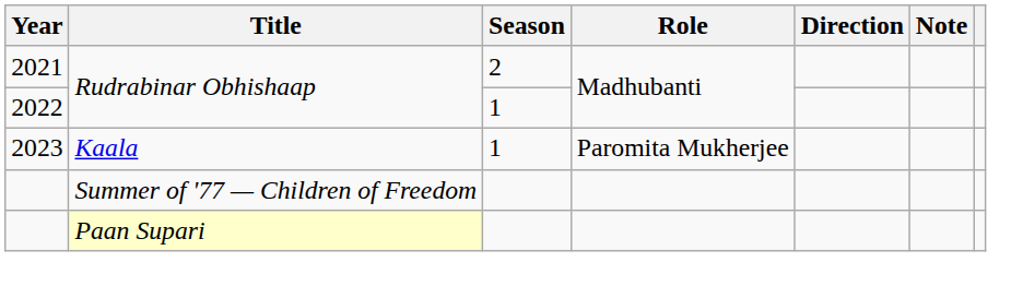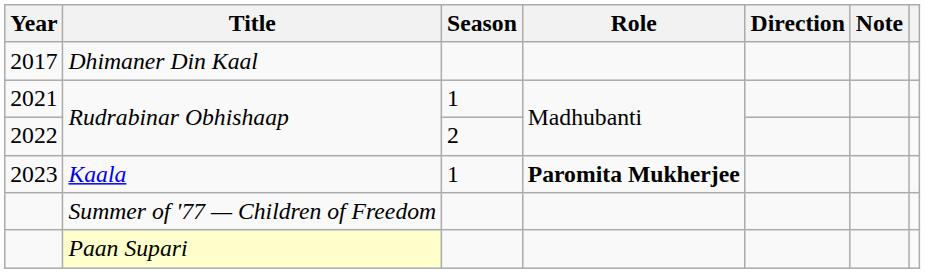+ row: 2017 | Dhimaner Din Kaal
2021 | Season: 2 -> 1
2022 | Season: 1 -> 2
2023 | Role: normal -> bold
